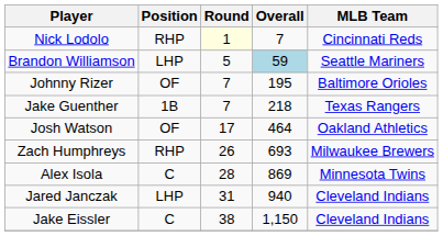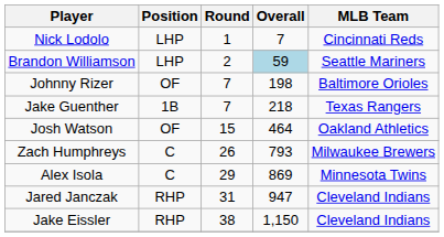Nick Lodolo | Position: RHP -> LHP
Nick Lodolo | Round: lightyellow background -> no background
Brandon Williamson | Round: 5 -> 2
Johnny Rizer | Overall: 195 -> 198
Josh Watson | Round: 17 -> 15
Zach Humphreys | Position: RHP -> C
Zach Humphreys | Overall: 693 -> 793
Alex Isola | Round: 28 -> 29
Jared Janczak | Position: LHP -> RHP
Jared Janczak | Overall: 940 -> 947
Jake Eissler | Position: C -> RHP
